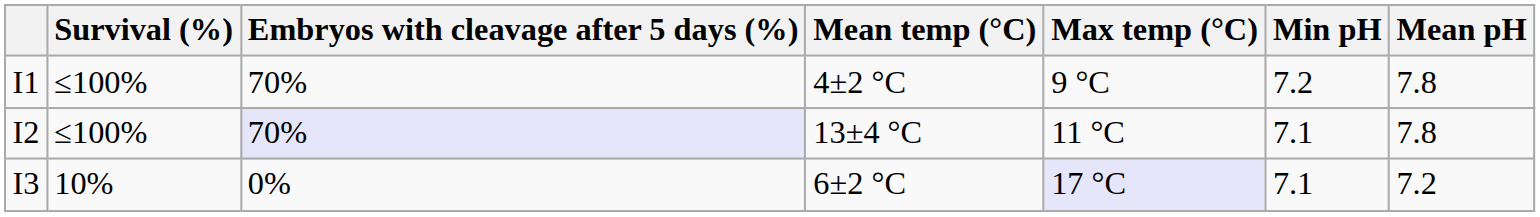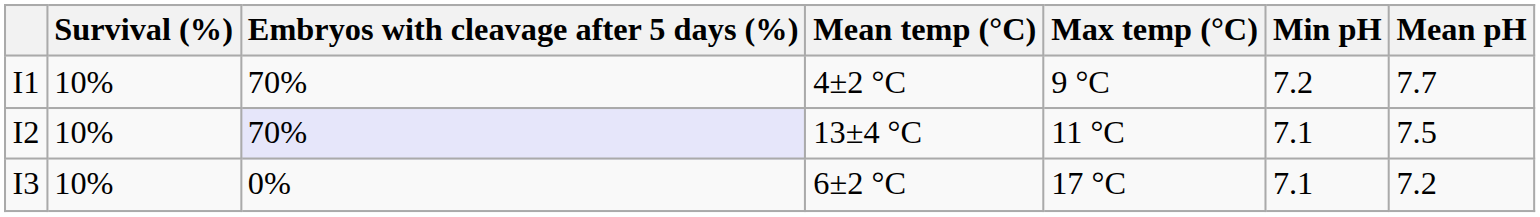I1 | Survival (%): ≤100% -> 10%
I1 | Mean pH: 7.8 -> 7.7
I2 | Survival (%): ≤100% -> 10%
I2 | Mean pH: 7.8 -> 7.5
I3 | Max temp (°C): lavender background -> no background
